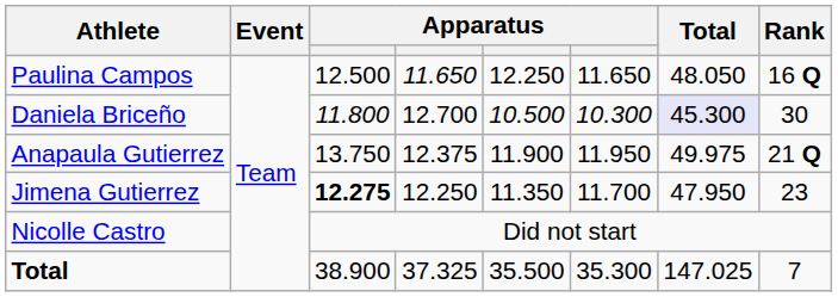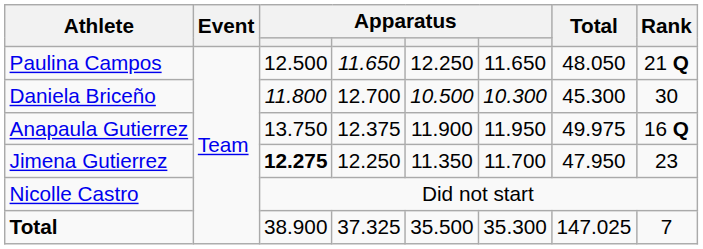Paulina Campos | Rank: 16 Q -> 21 Q
Daniela Briceño | Total: lavender background -> no background
Anapaula Gutierrez | Rank: 21 Q -> 16 Q
